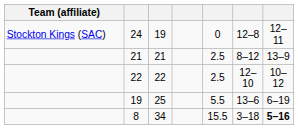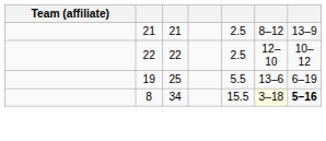- row: Stockton Kings (SAC) | 24 | 19 | 0 | 12–8 | 12–11
8 | column 6: no background -> lightyellow background
